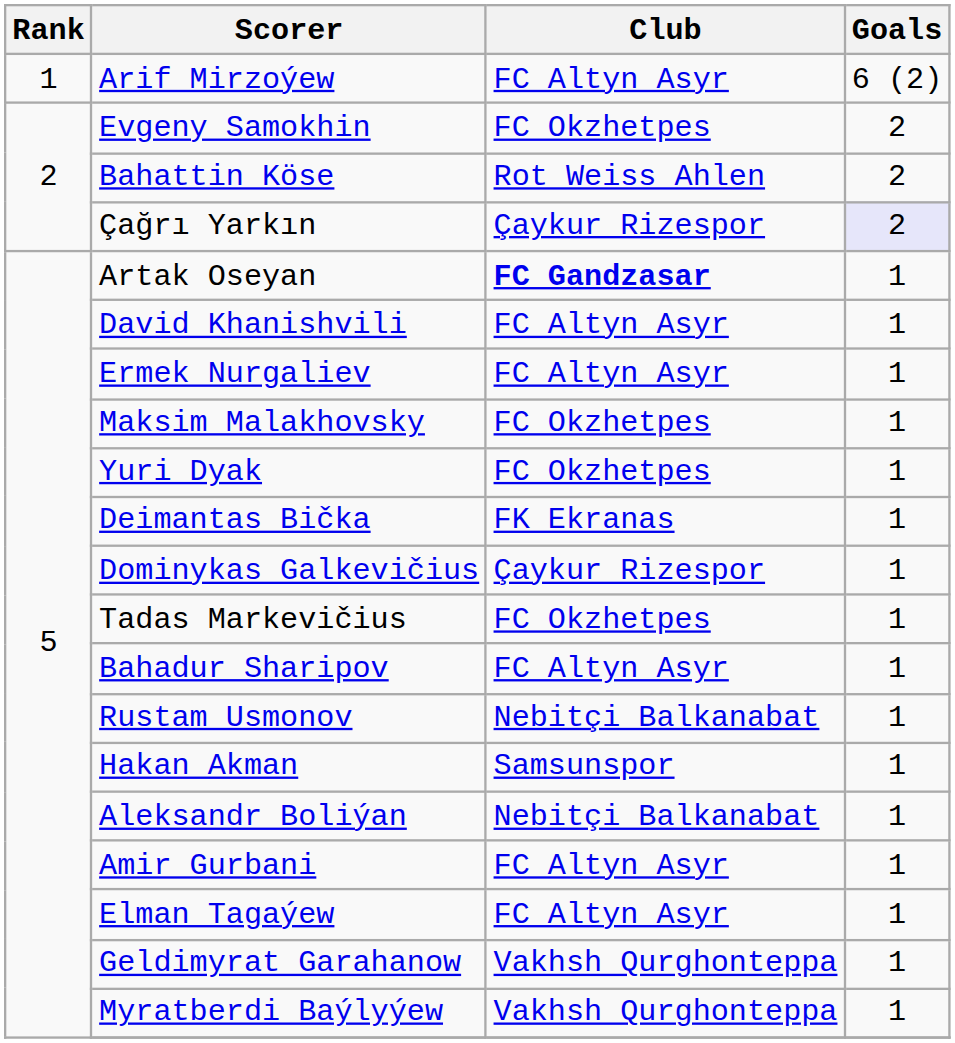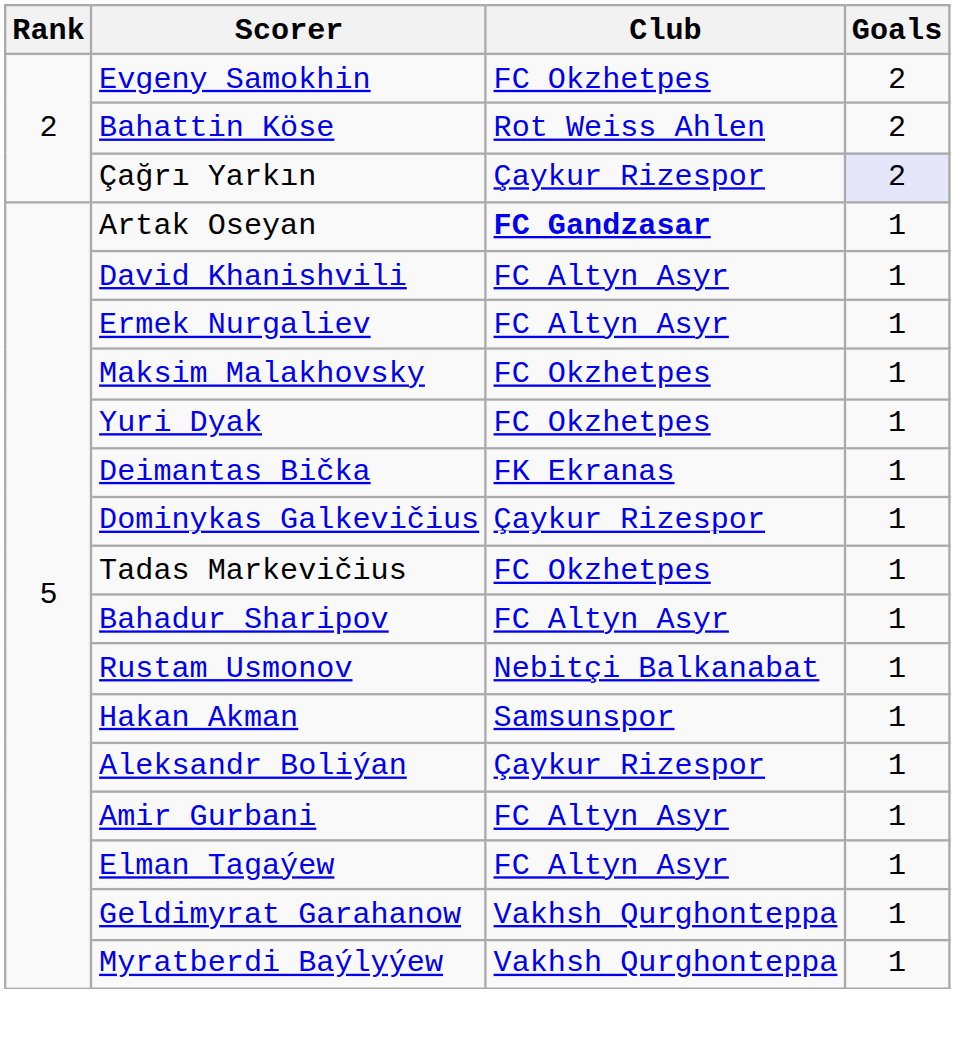- row: 1 | Arif Mirzoýew | FC Altyn Asyr | 6 (2)
Aleksandr Boliýan | Club: Nebitçi Balkanabat -> Çaykur Rizespor
